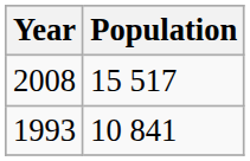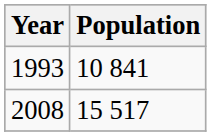rows swapped: 1993 <-> 2008
